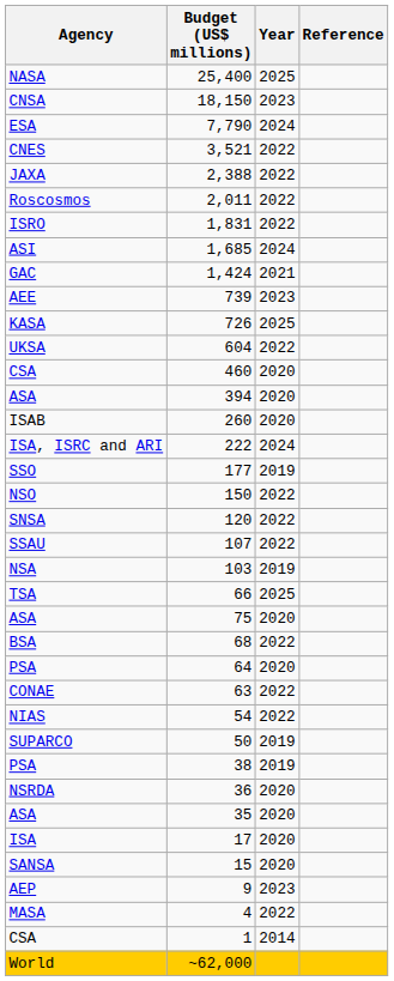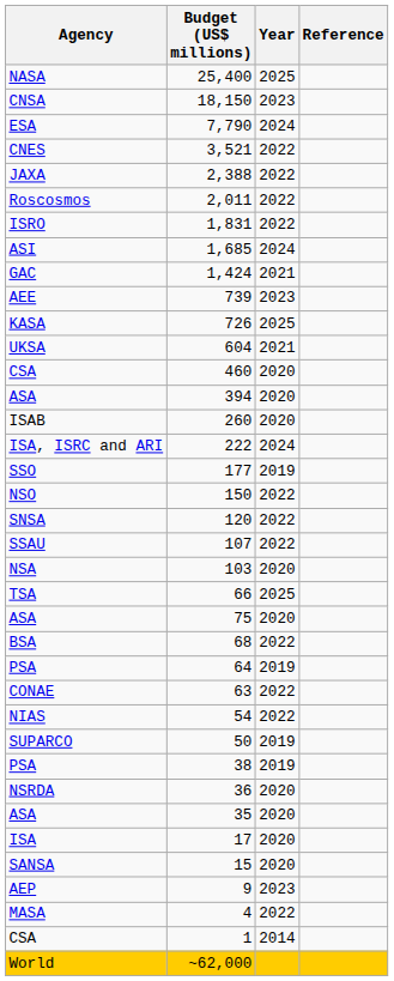604 | Year: 2022 -> 2021
103 | Year: 2019 -> 2020
64 | Year: 2020 -> 2019
